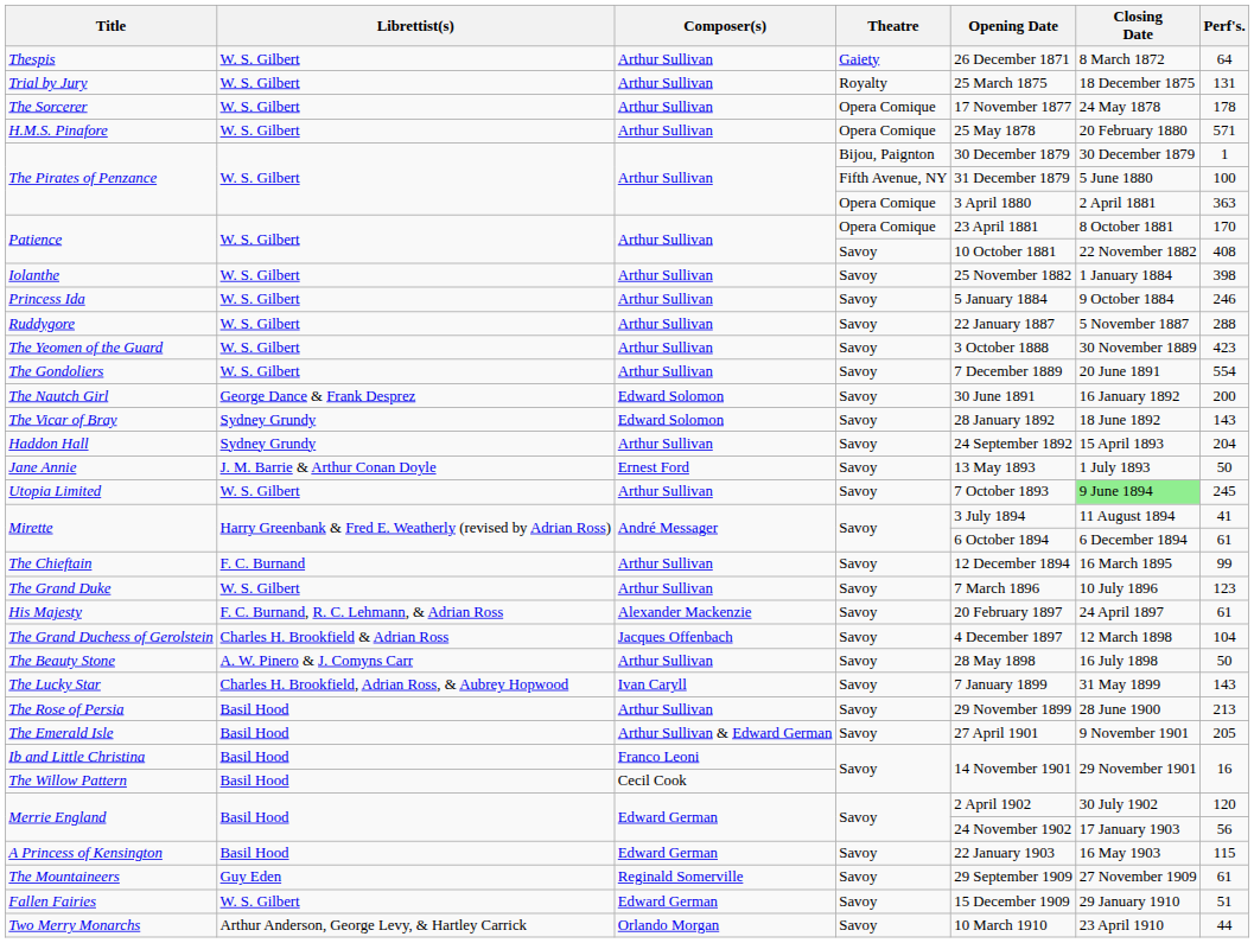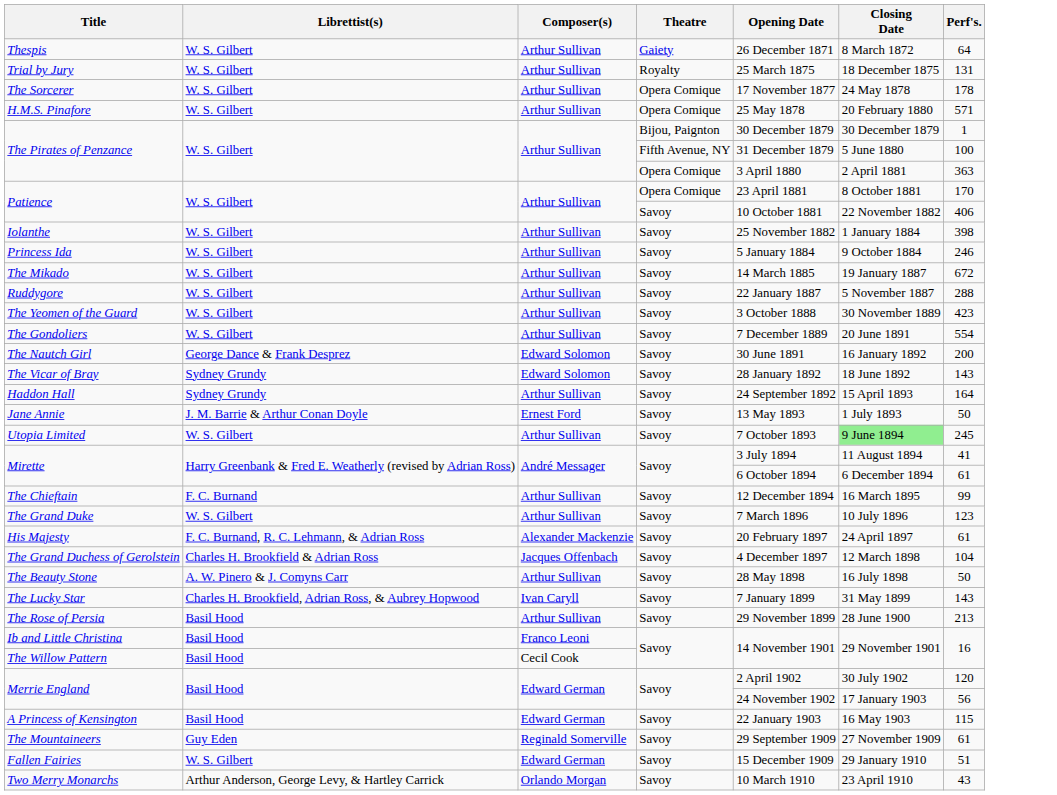Patience / Savoy | Perf's.: 408 -> 406
+ row: The Mikado | W. S. Gilbert | Arthur Sullivan | Savoy | 14 March 1885 | 19 January 1887 | 672
Haddon Hall | Perf's.: 204 -> 164
- row: The Emerald Isle | Basil Hood | Arthur Sullivan & Edward German | Savoy | 27 April 1901 | 9 November 1901 | 205
Two Merry Monarchs | Perf's.: 44 -> 43
